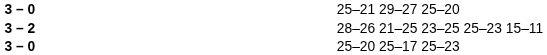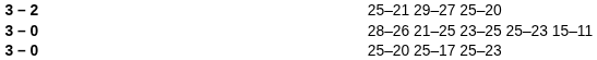25–21 29–27 25–20 | column 2: 3 – 0 -> 3 – 2
28–26 21–25 23–25 25–23 15–11 | column 2: 3 – 2 -> 3 – 0
